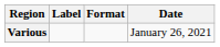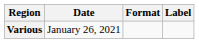columns swapped: Date <-> Label
